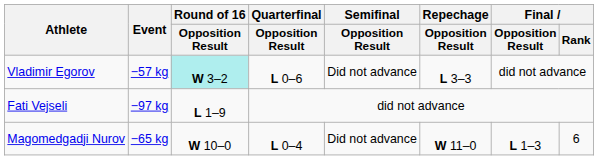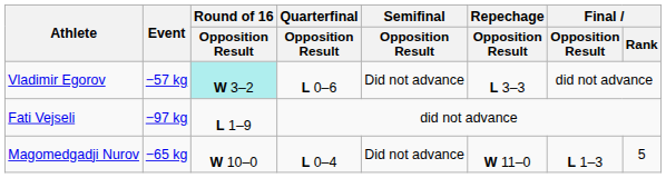Magomedgadji Nurov | Final / Rank: 6 -> 5
